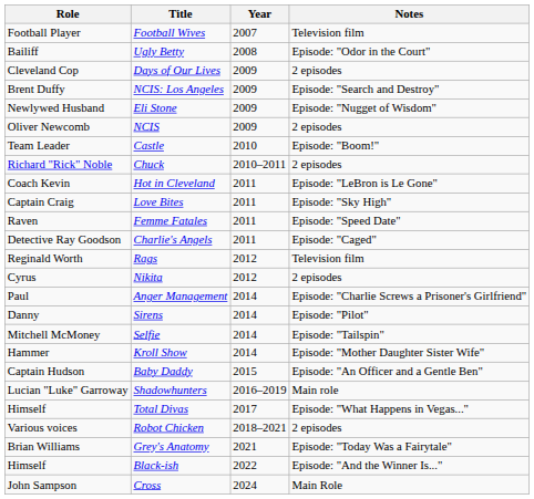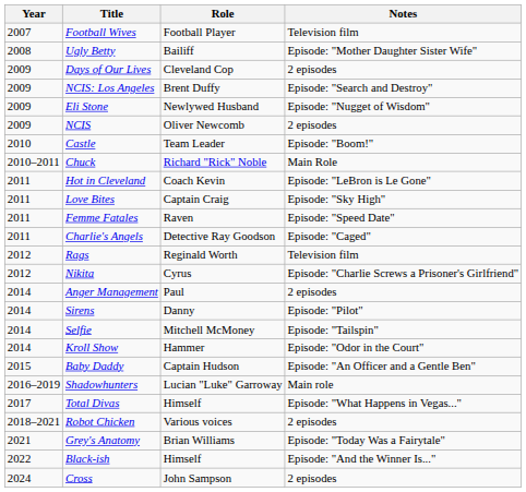columns swapped: Year <-> Role
Ugly Betty | Notes: Episode: "Odor in the Court" -> Episode: "Mother Daughter Sister Wife"
Chuck | Notes: 2 episodes -> Main Role
Nikita | Notes: 2 episodes -> Episode: "Charlie Screws a Prisoner's Girlfriend"
Anger Management | Notes: Episode: "Charlie Screws a Prisoner's Girlfriend" -> 2 episodes
Kroll Show | Notes: Episode: "Mother Daughter Sister Wife" -> Episode: "Odor in the Court"
Cross | Notes: Main Role -> 2 episodes
